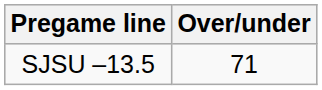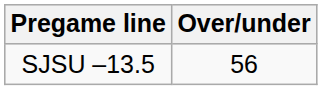SJSU –13.5 | Over/under: 71 -> 56
